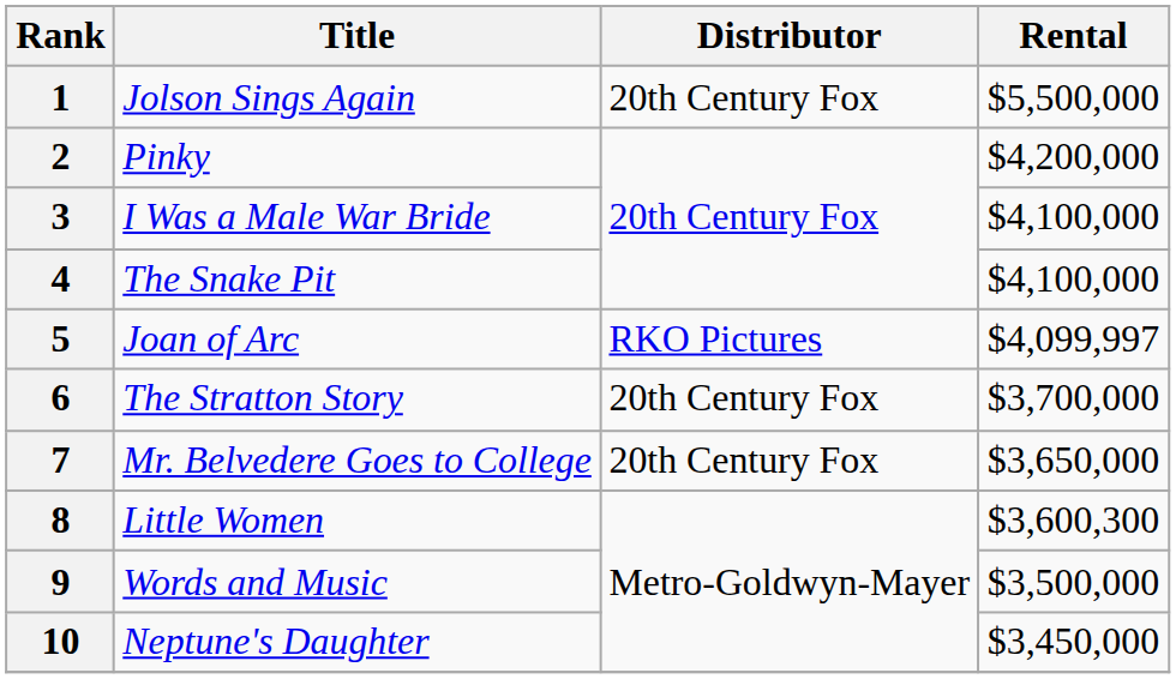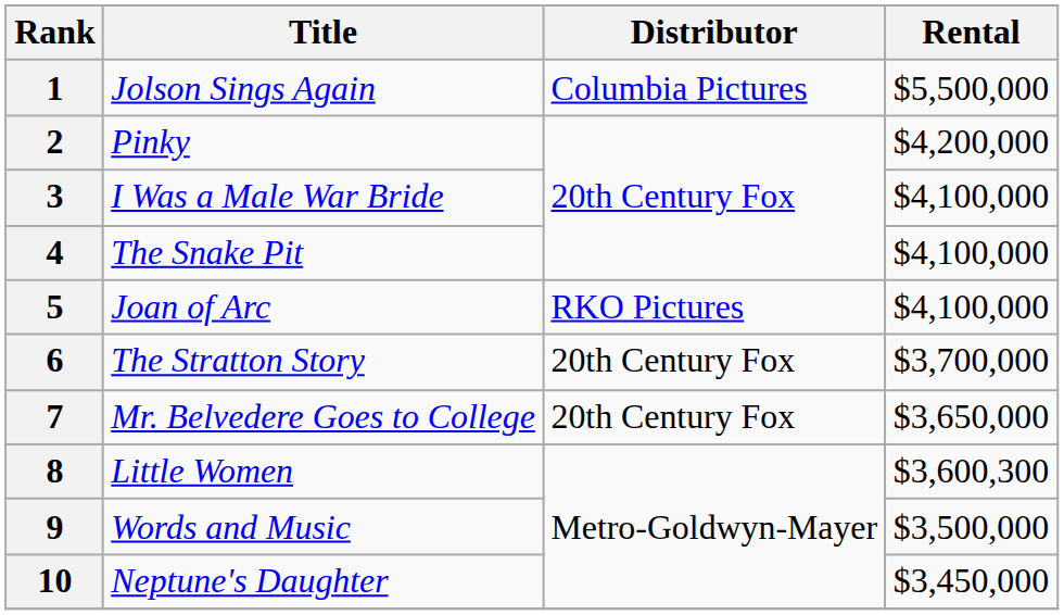1 | Distributor: 20th Century Fox -> Columbia Pictures
5 | Rental: $4,099,997 -> $4,100,000
